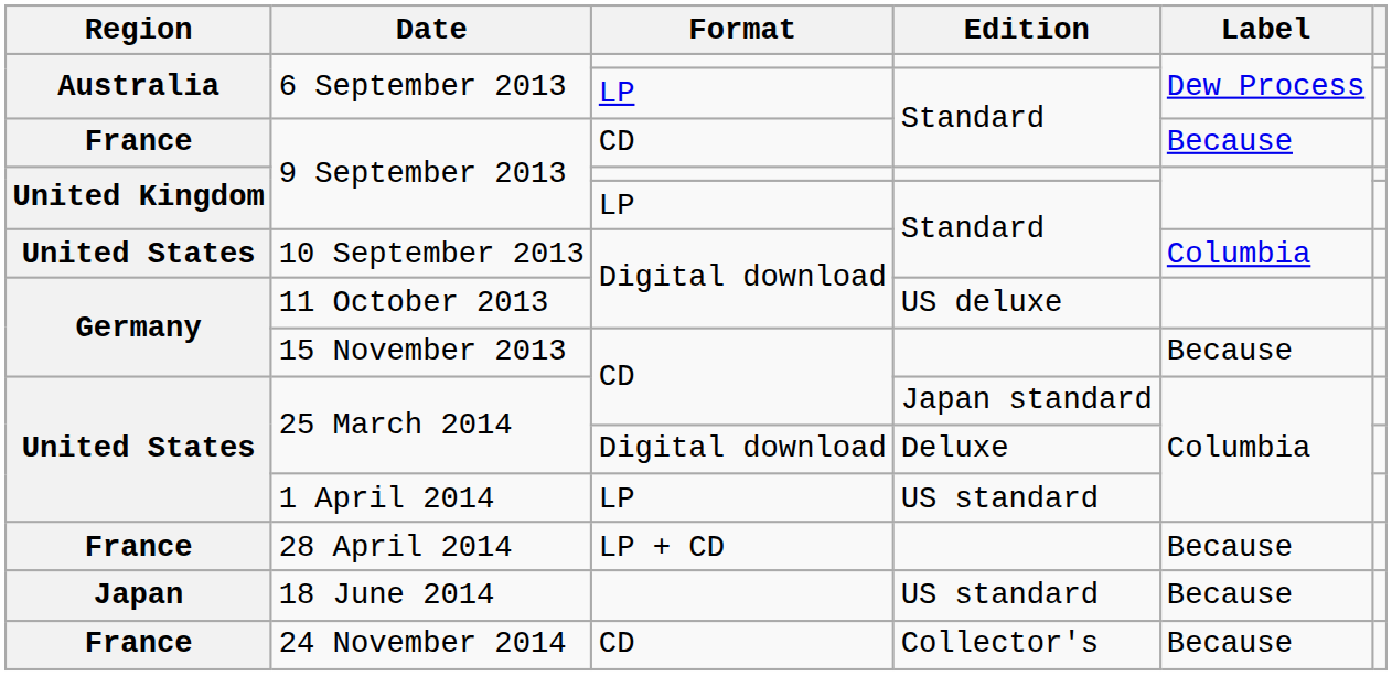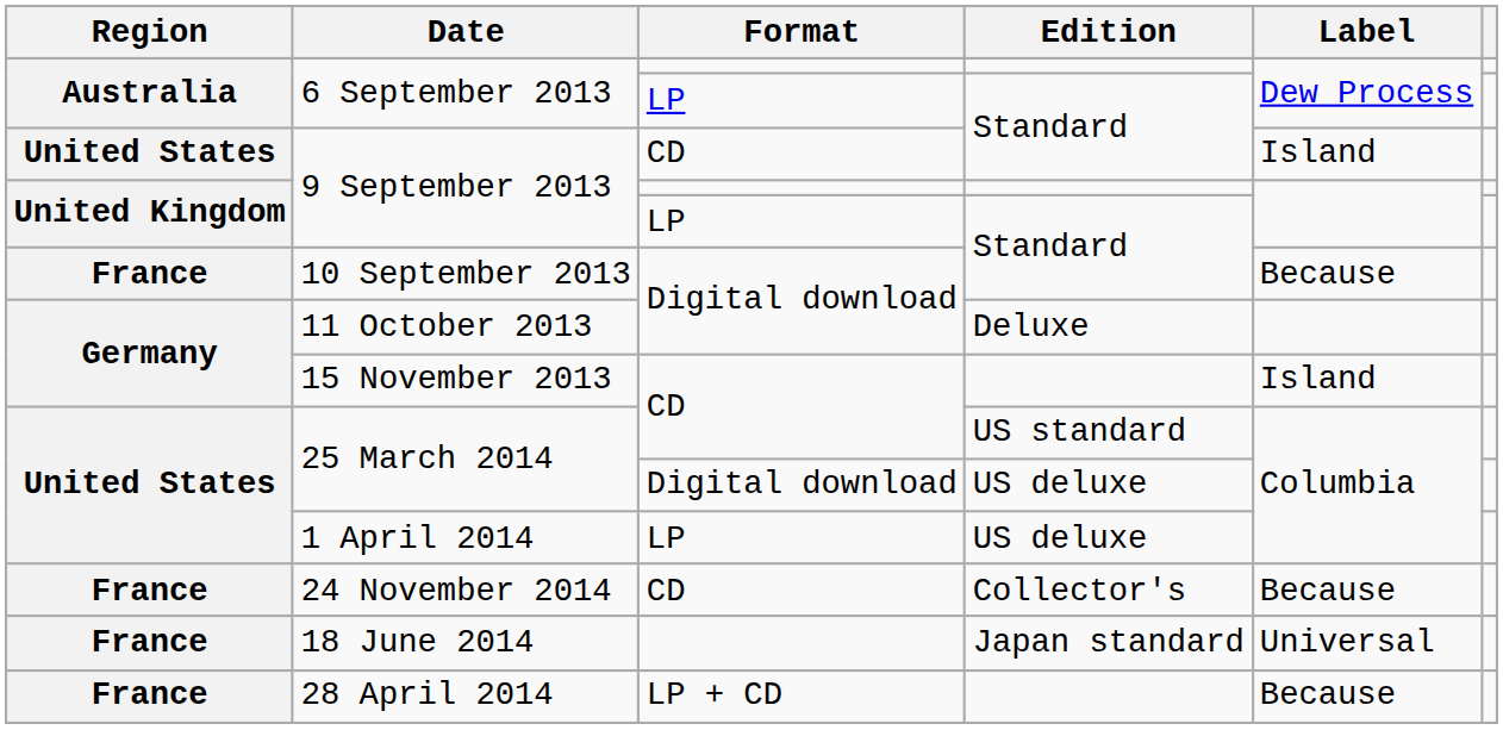9 September 2013 / CD | Region: France -> United States
9 September 2013 / CD | Label: Because -> Island
10 September 2013 | Region: United States -> France
10 September 2013 | Label: Columbia -> Because
11 October 2013 | Edition: US deluxe -> Deluxe
15 November 2013 | Label: Because -> Island
25 March 2014 / CD | Edition: Japan standard -> US standard
25 March 2014 / Digital download | Edition: Deluxe -> US deluxe
1 April 2014 | Edition: US standard -> US deluxe
rows swapped: 28 April 2014 <-> 24 November 2014
18 June 2014 | Region: Japan -> France
18 June 2014 | Edition: US standard -> Japan standard
18 June 2014 | Label: Because -> Universal
